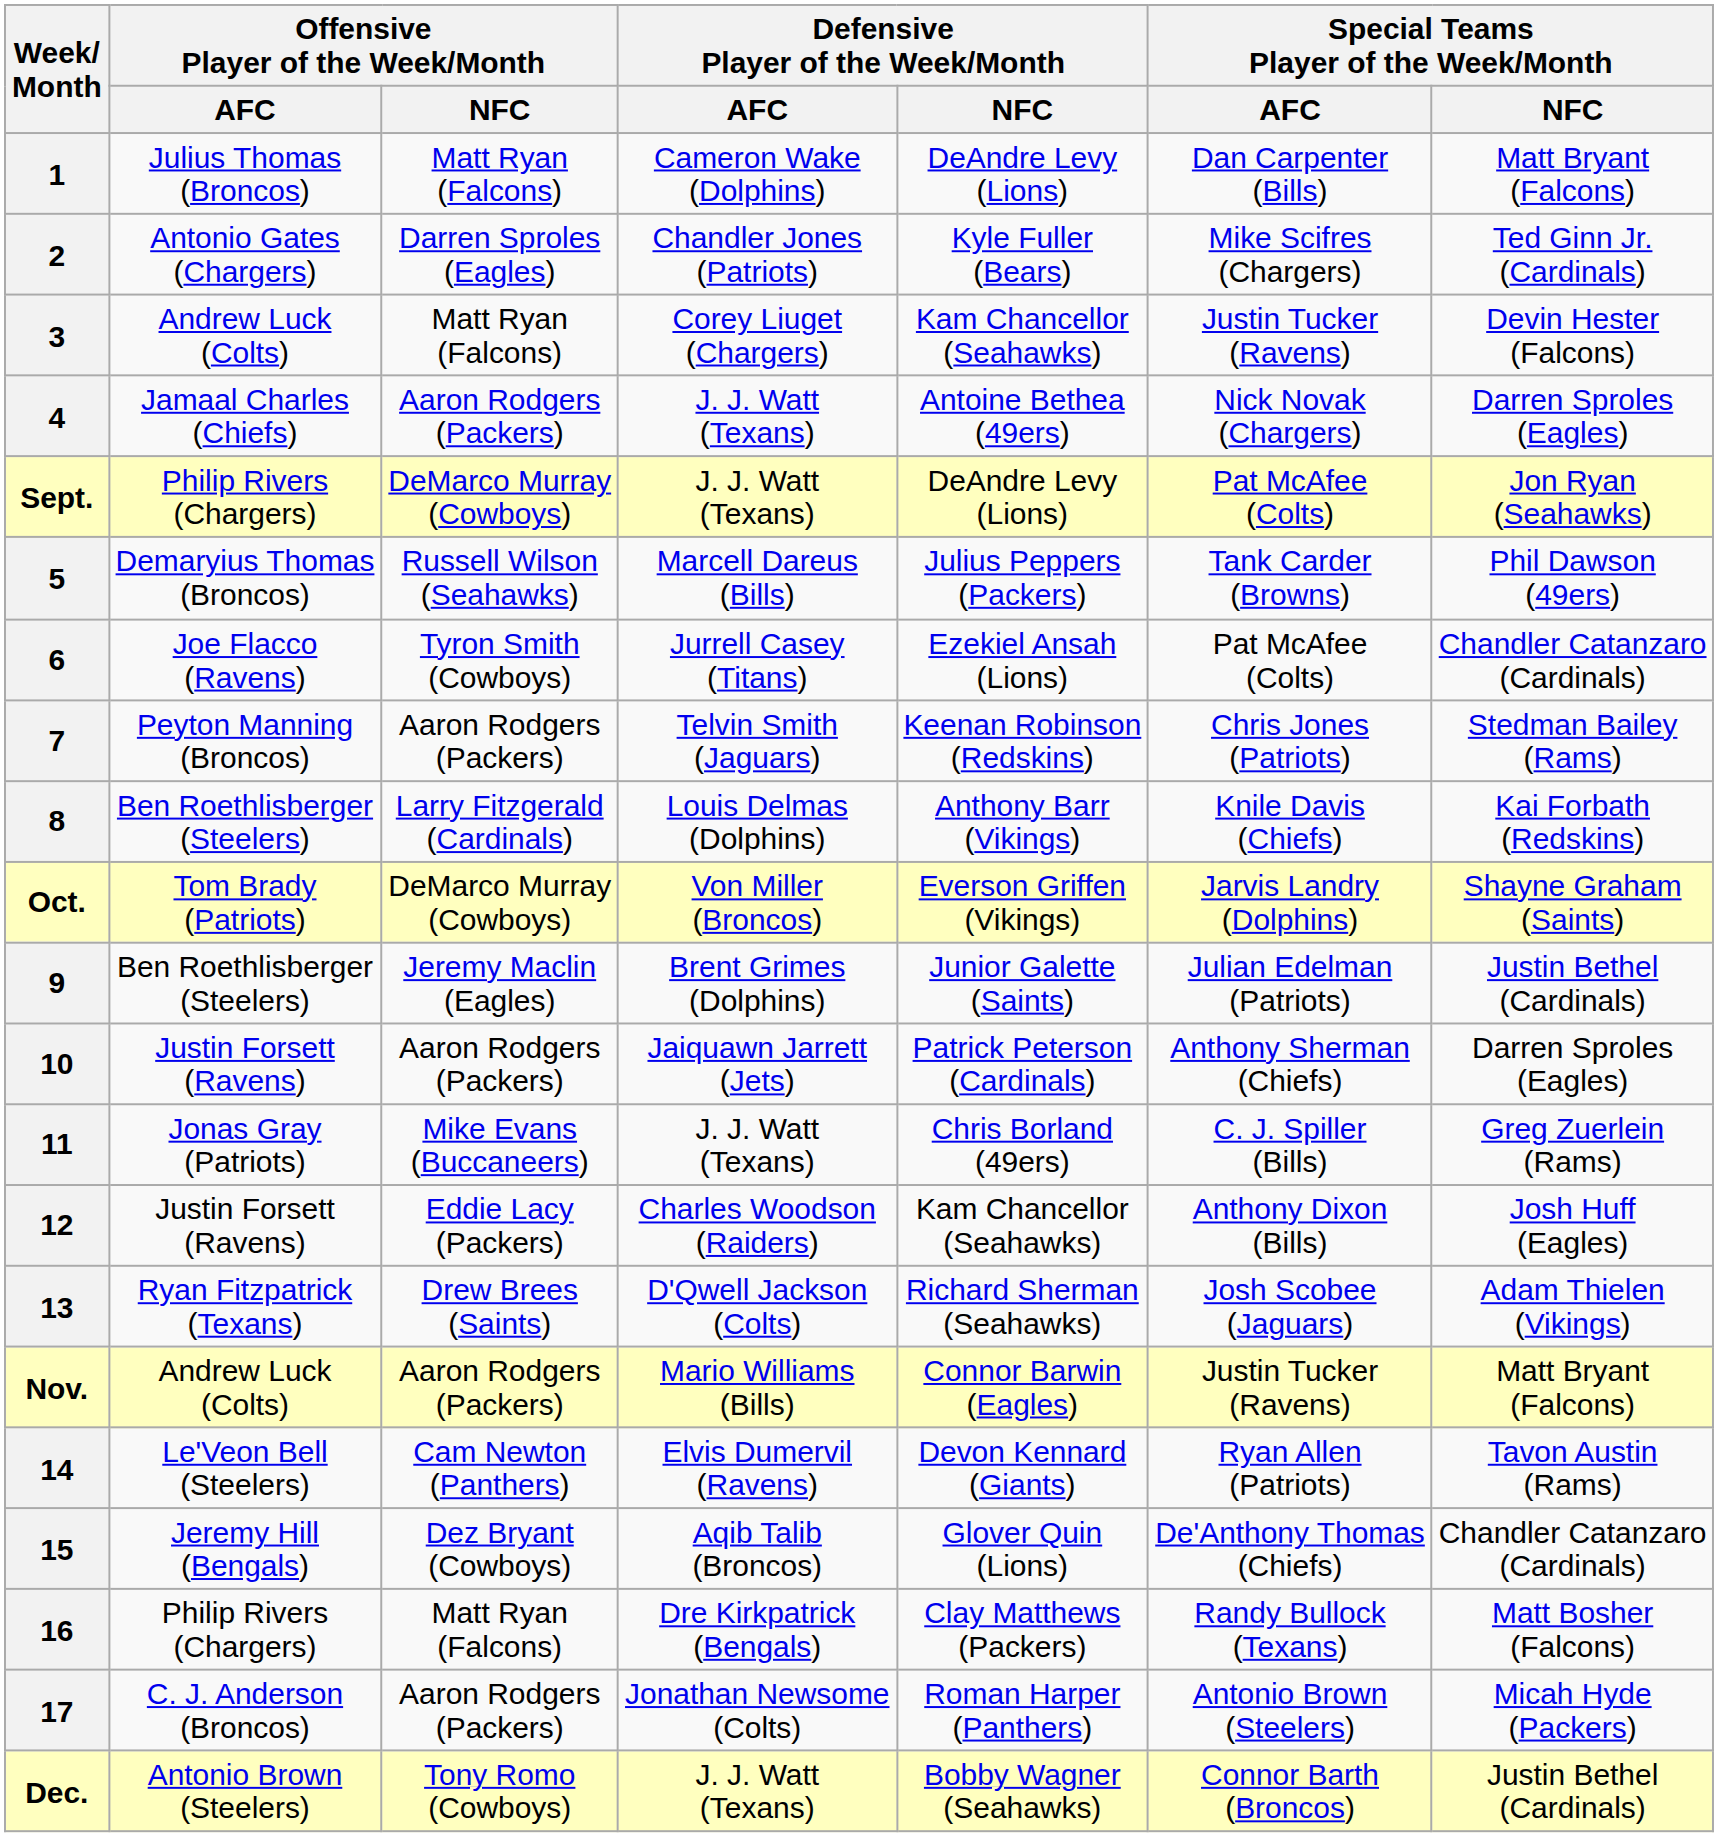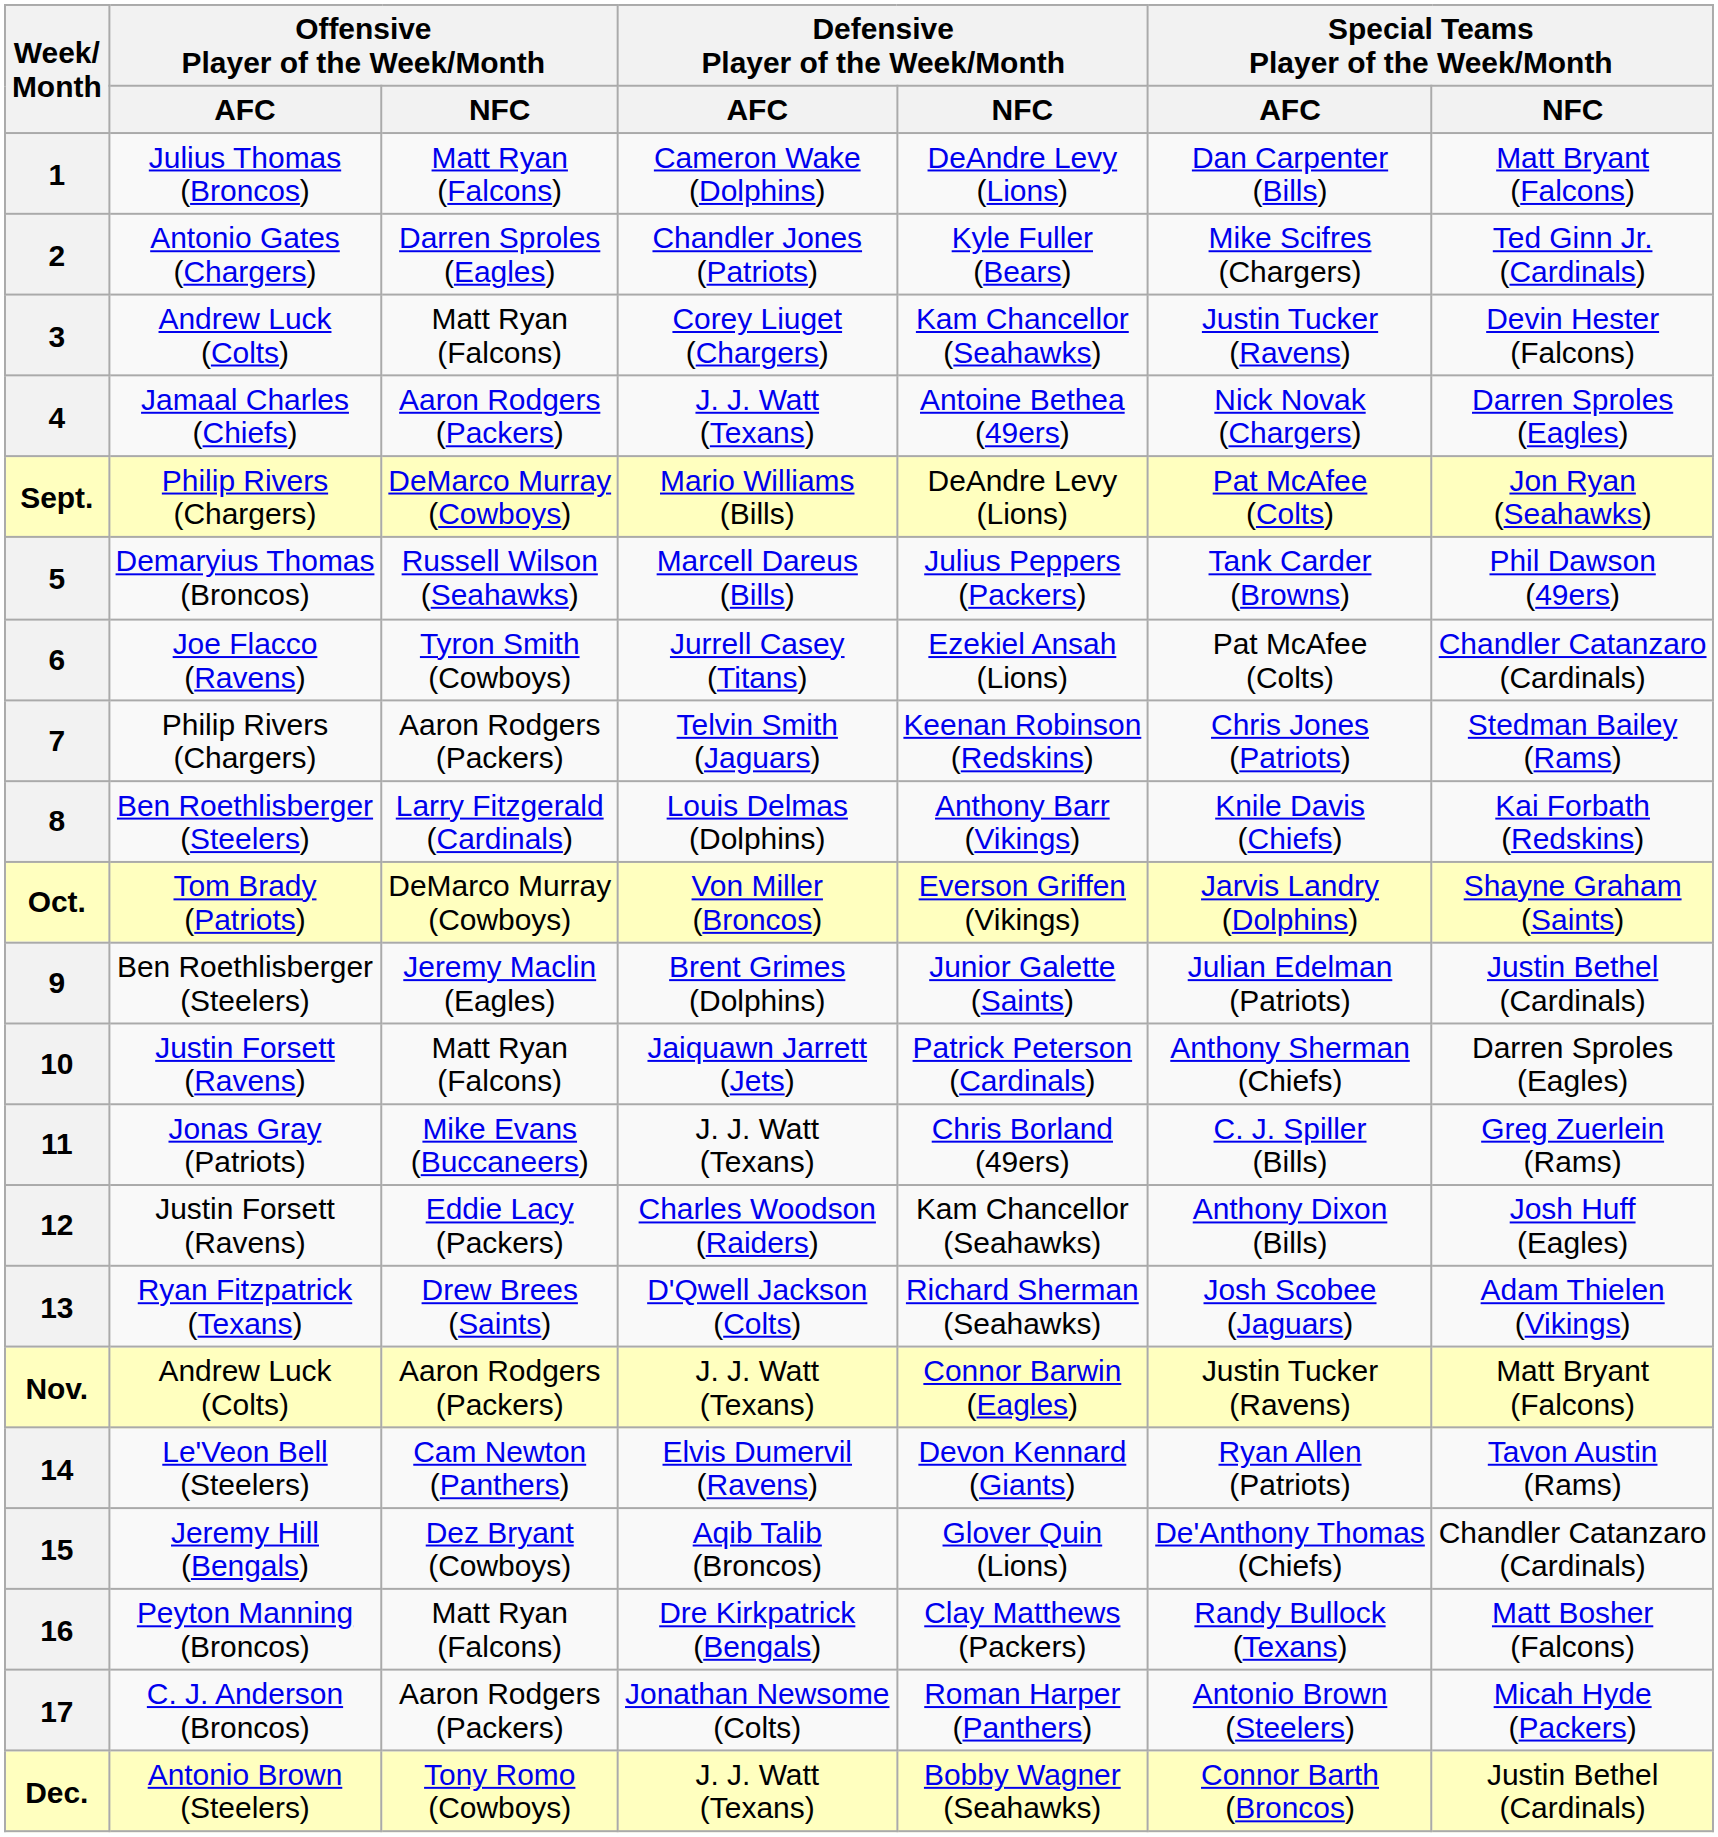Sept. | Defensive Player of the Week/Month / AFC: J. J. Watt (Texans) -> Mario Williams (Bills)
7 | Offensive Player of the Week/Month / AFC: Peyton Manning (Broncos) -> Philip Rivers (Chargers)
10 | Offensive Player of the Week/Month / NFC: Aaron Rodgers (Packers) -> Matt Ryan (Falcons)
Nov. | Defensive Player of the Week/Month / AFC: Mario Williams (Bills) -> J. J. Watt (Texans)
16 | Offensive Player of the Week/Month / AFC: Philip Rivers (Chargers) -> Peyton Manning (Broncos)
